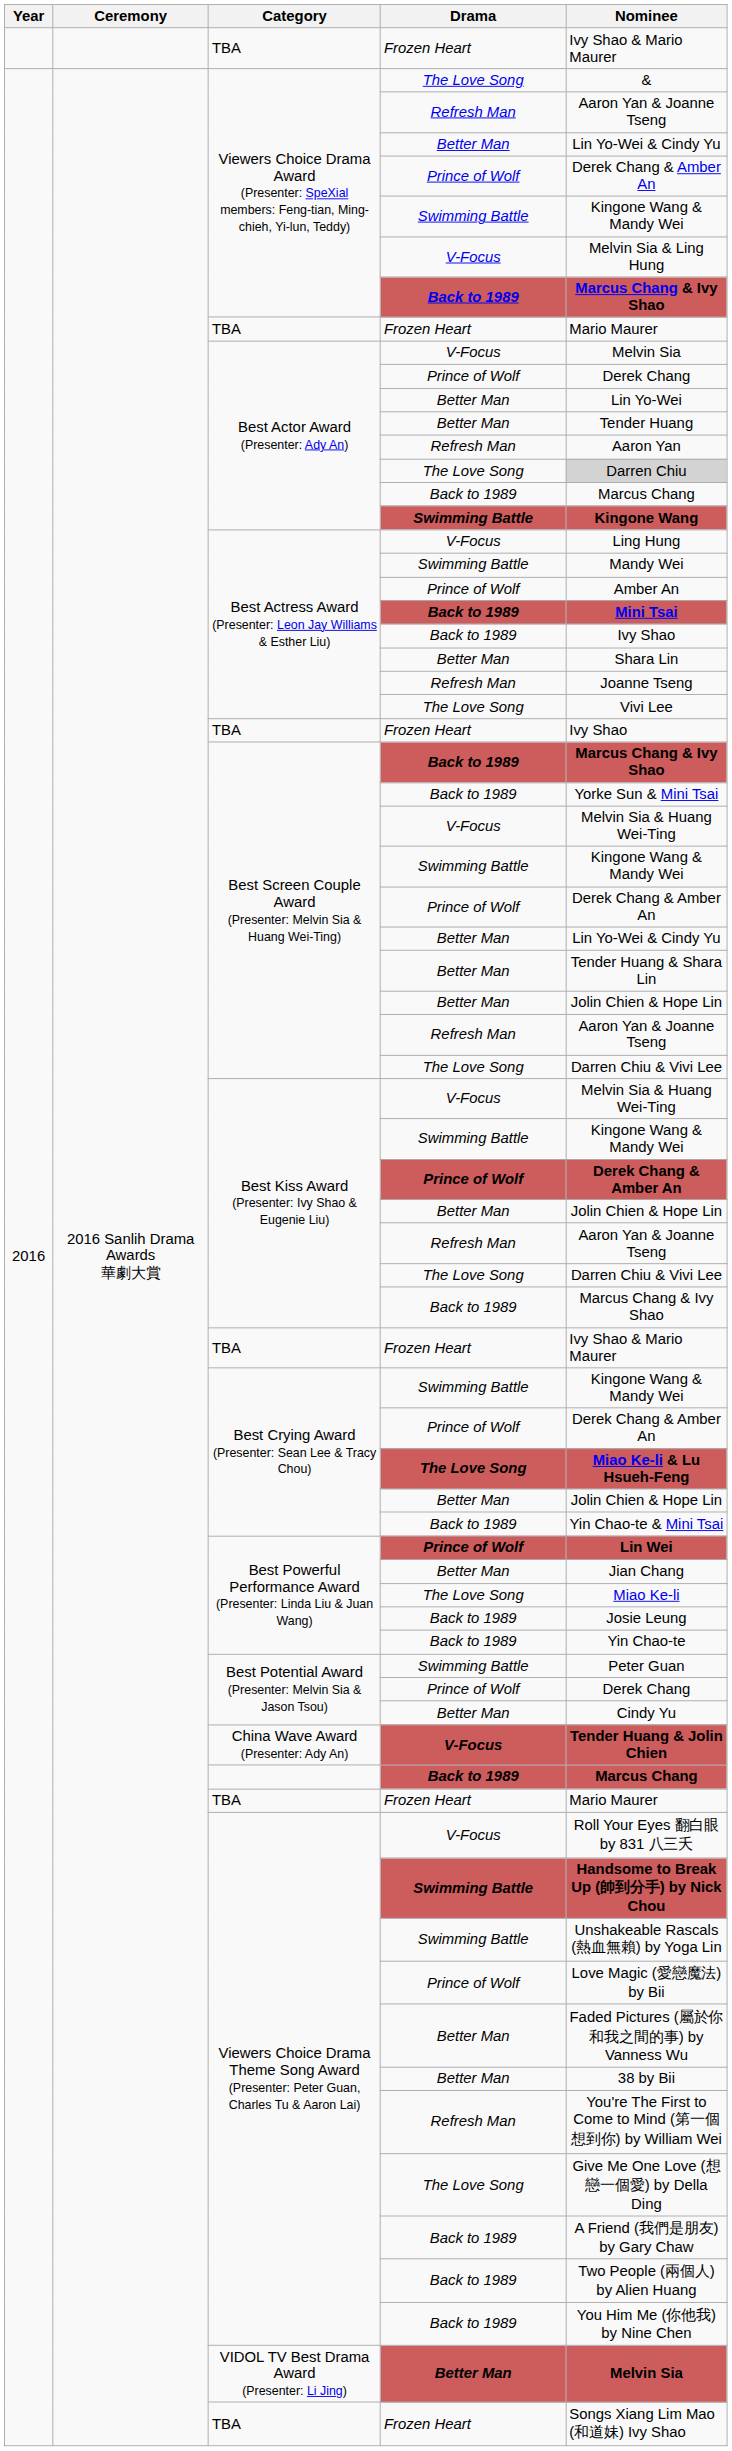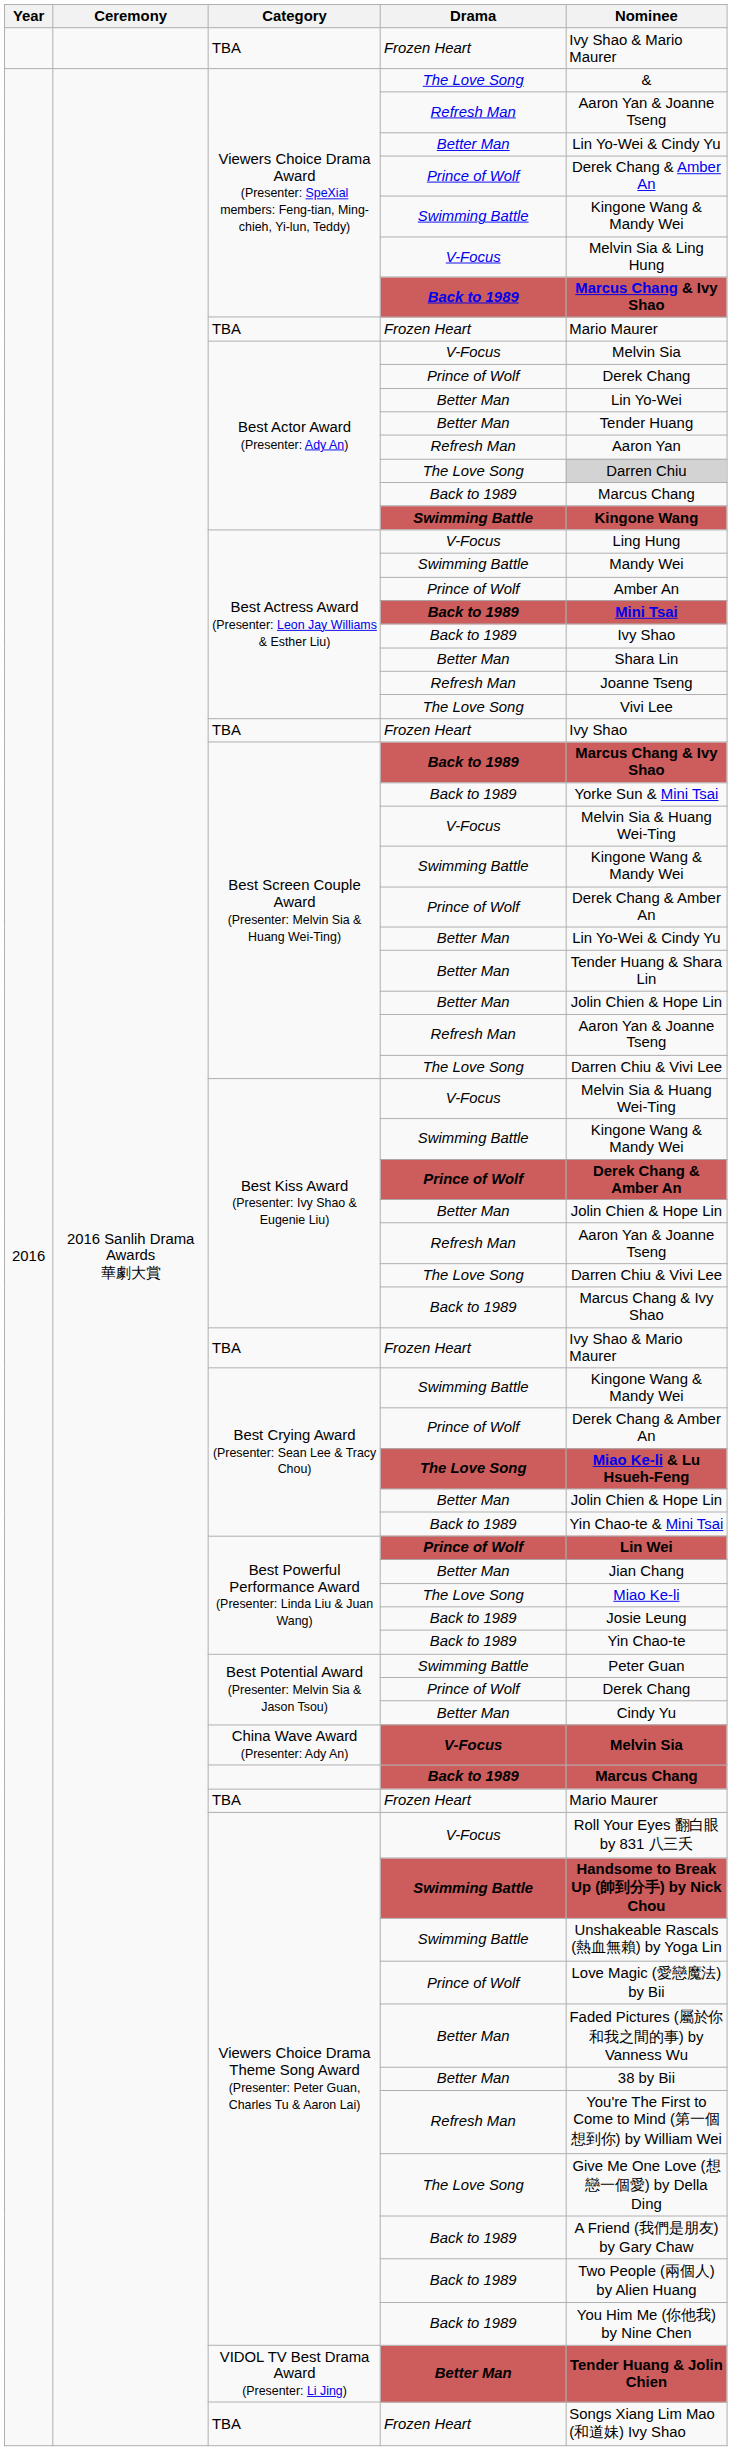China Wave Award (Presenter: Ady An) | Nominee: Tender Huang & Jolin Chien -> Melvin Sia
VIDOL TV Best Drama Award (Presenter: Li Jing) | Nominee: Melvin Sia -> Tender Huang & Jolin Chien
